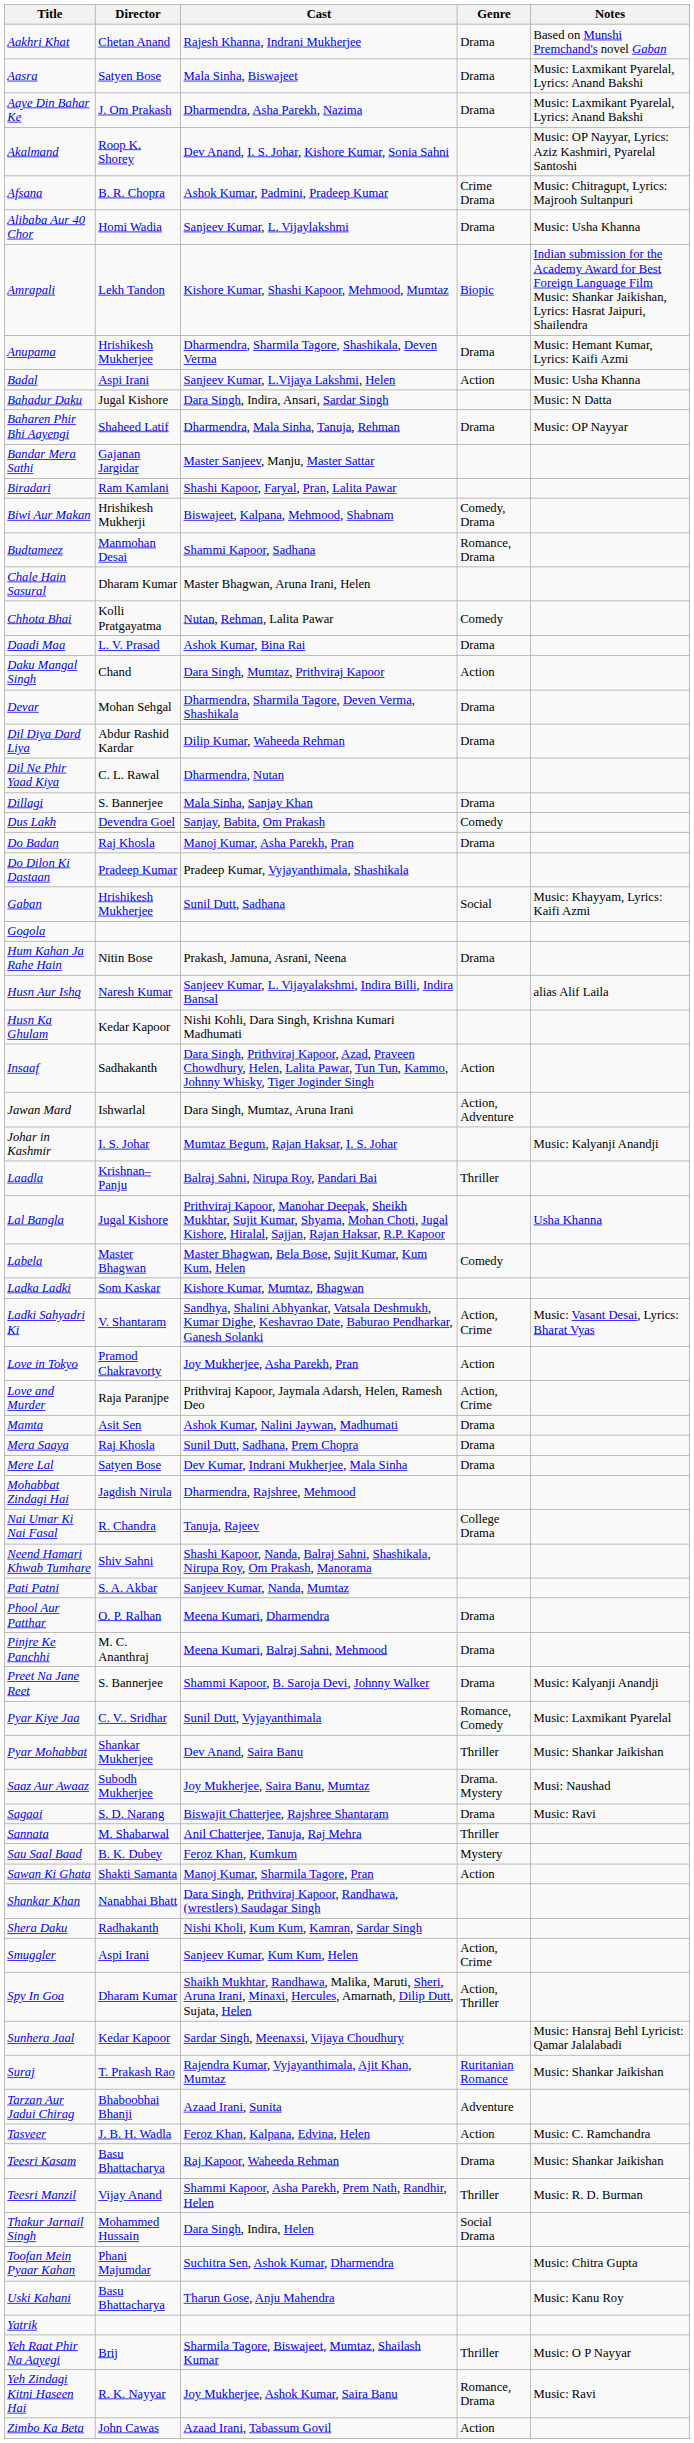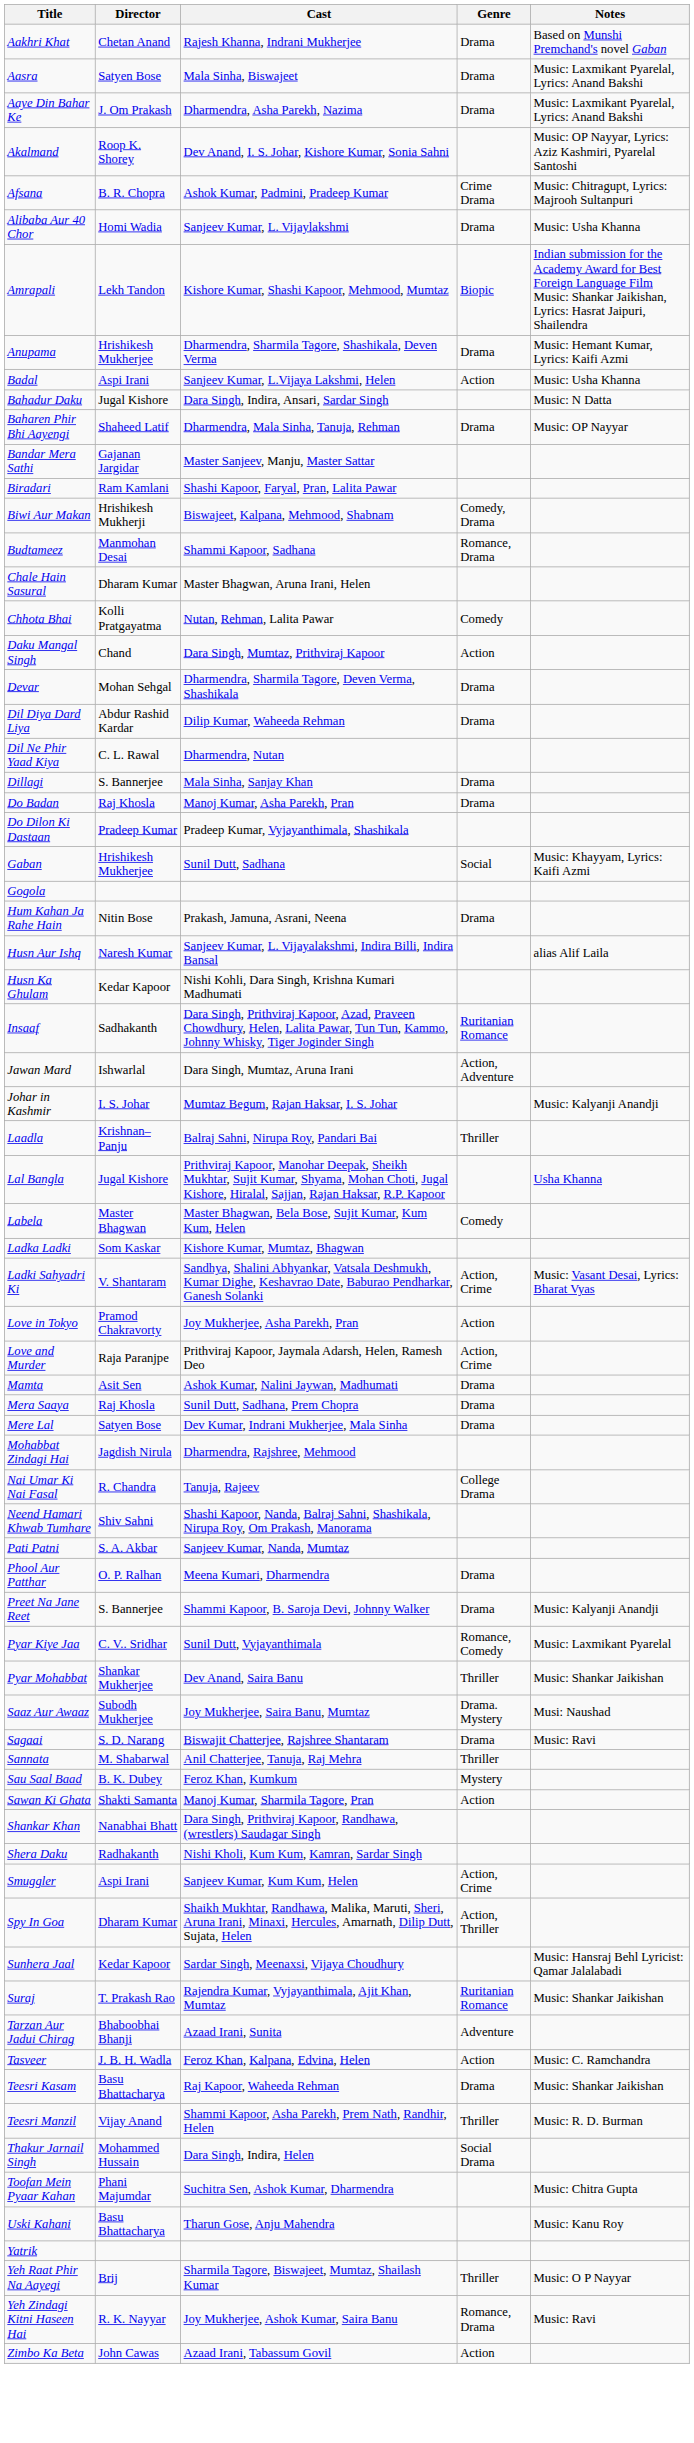- row: Daadi Maa | L. V. Prasad | Ashok Kumar, Bina Rai | Drama
- row: Dus Lakh | Devendra Goel | Sanjay, Babita, Om Prakash | Comedy
Insaaf | Genre: Action -> Ruritanian Romance
- row: Pinjre Ke Panchhi | M. C. Ananthraj | Meena Kumari, Balraj Sahni, Mehmood | Drama
